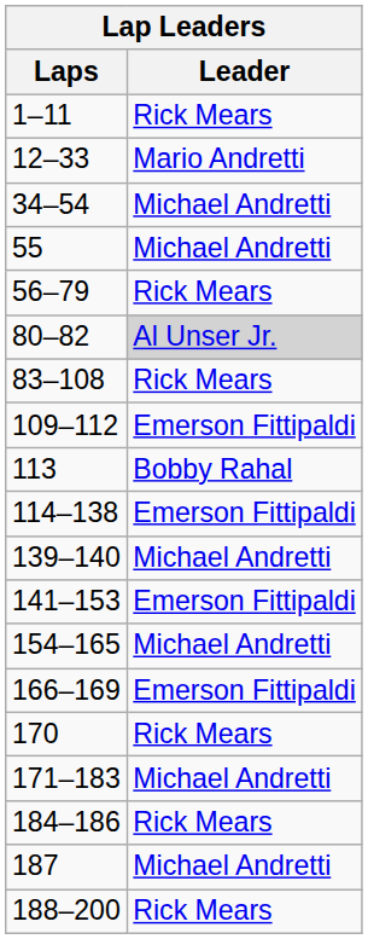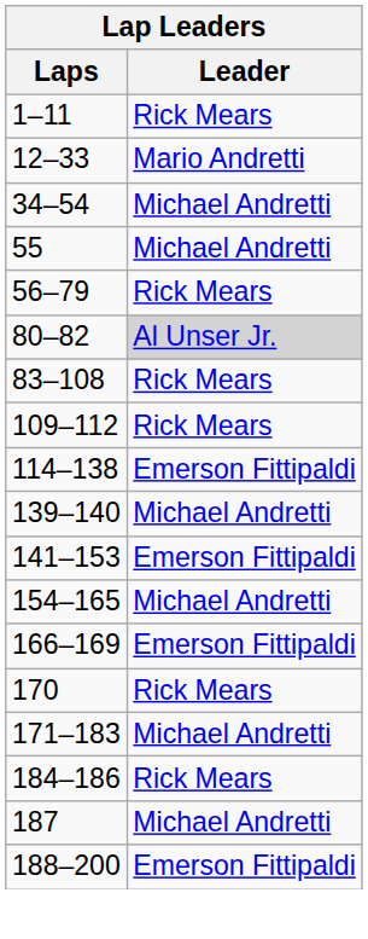109–112 | Leader: Emerson Fittipaldi -> Rick Mears
- row: 113 | Bobby Rahal
188–200 | Leader: Rick Mears -> Emerson Fittipaldi
